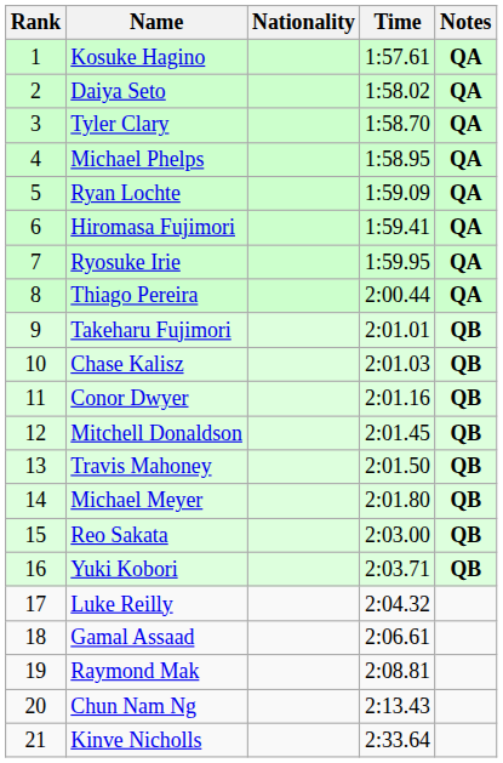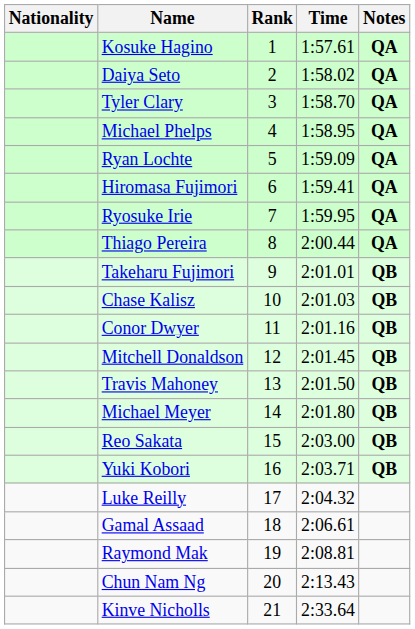columns swapped: Rank <-> Nationality
